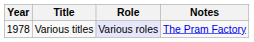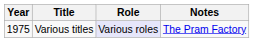Various titles | Year: 1978 -> 1975
